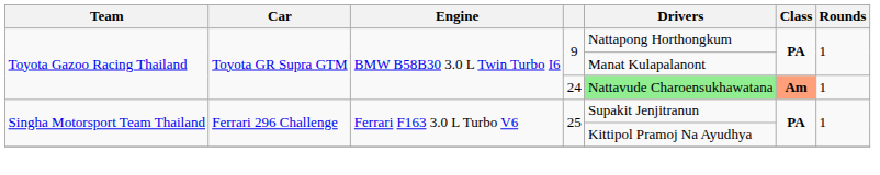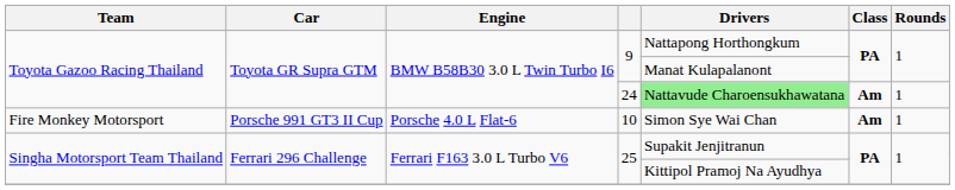24 | Class: lightsalmon background -> no background
+ row: Fire Monkey Motorsport | Porsche 991 GT3 II Cup | Porsche 4.0 L Flat-6 | 10 | Simon Sye Wai Chan | Am | 1
